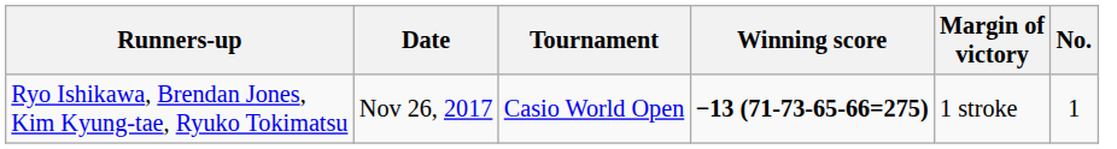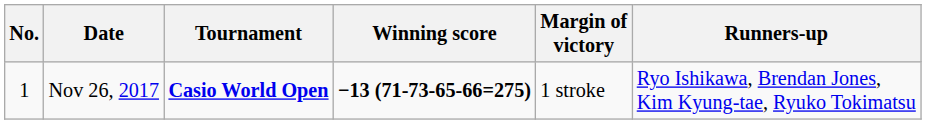columns swapped: No. <-> Runners-up
Nov 26, 2017 | Tournament: normal -> bold
